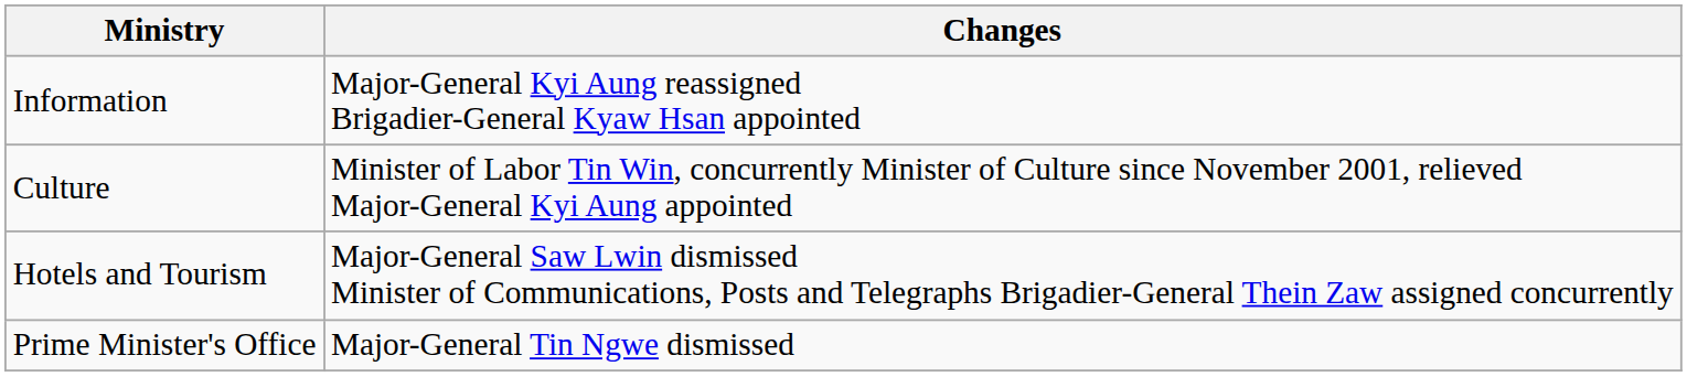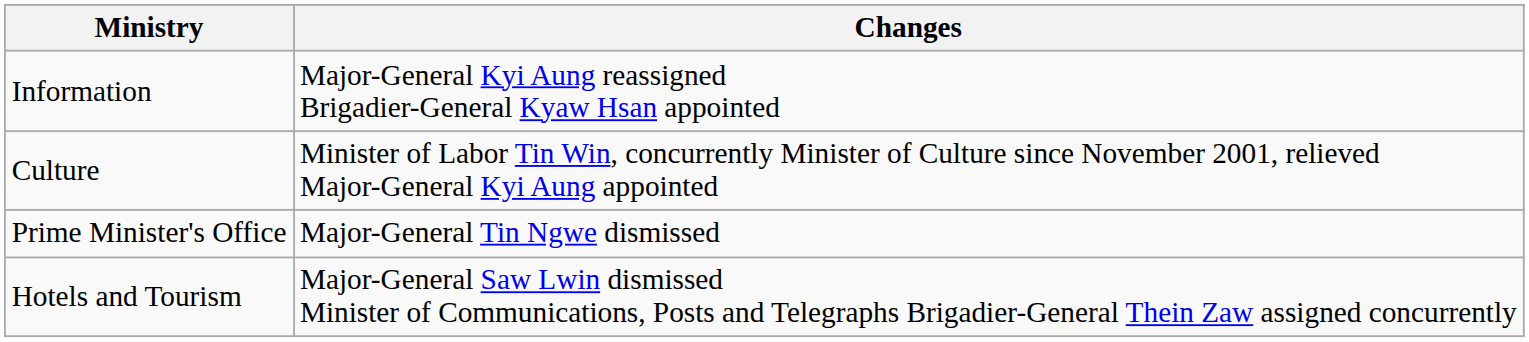rows swapped: Hotels and Tourism <-> Prime Minister's Office
